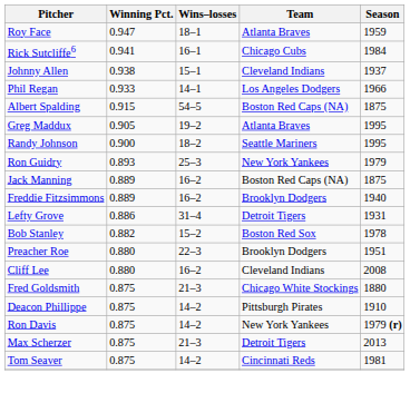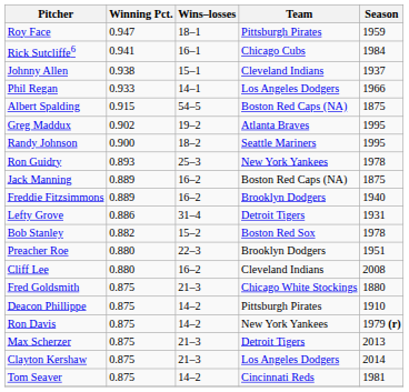Roy Face | Team: Atlanta Braves -> Pittsburgh Pirates
Greg Maddux | Winning Pct.: 0.905 -> 0.902
Ron Guidry | Season: 1979 -> 1978
+ row: Clayton Kershaw | 0.875 | 21–3 | Los Angeles Dodgers | 2014
